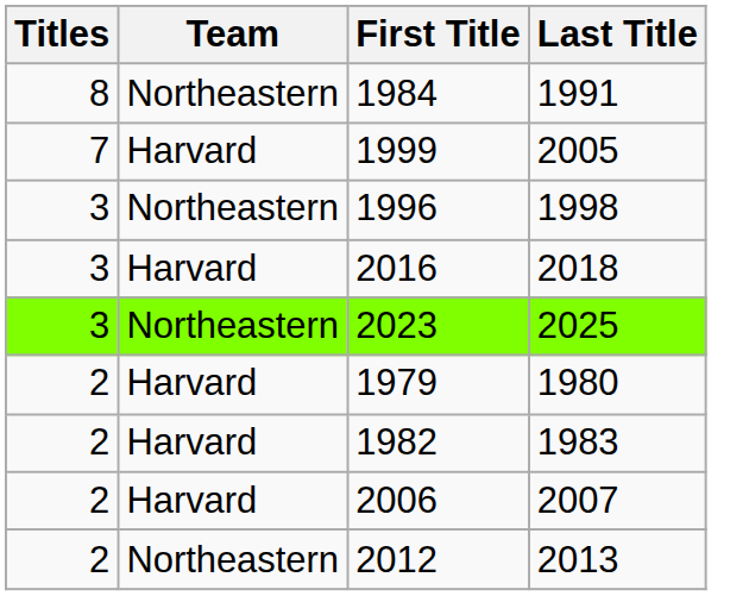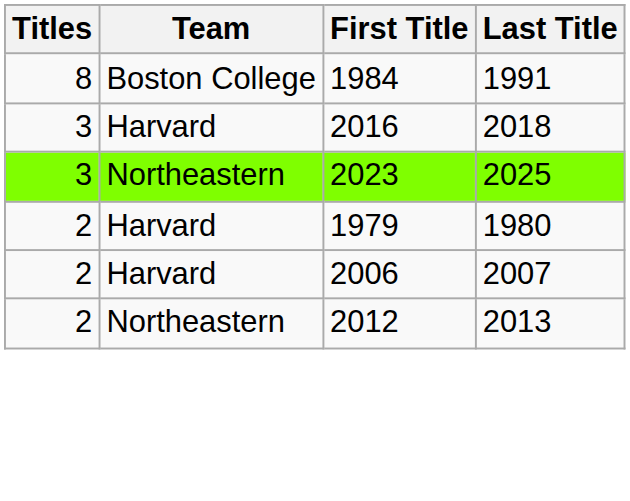1984 | Team: Northeastern -> Boston College
- row: 7 | Harvard | 1999 | 2005
- row: 3 | Northeastern | 1996 | 1998
- row: 2 | Harvard | 1982 | 1983
